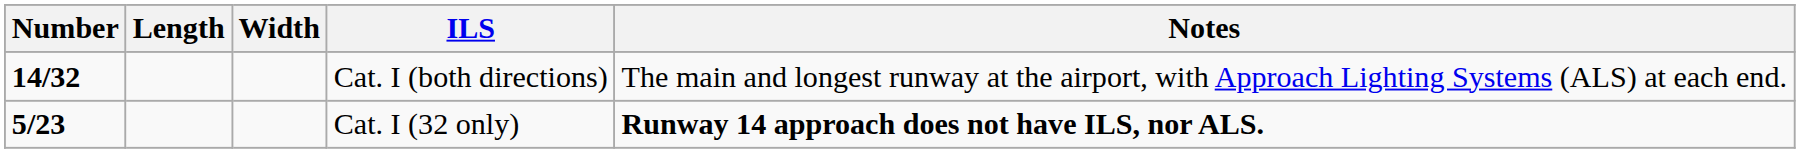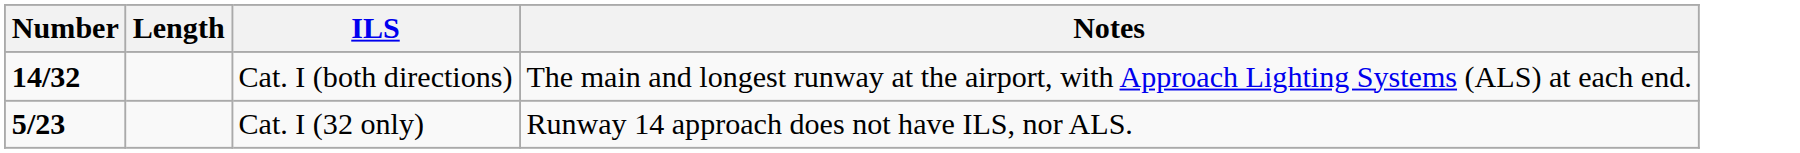- column: Width
Cat. I (32 only) | Notes: bold -> normal
